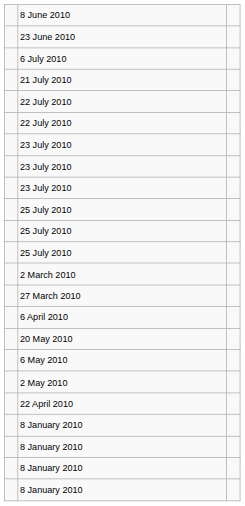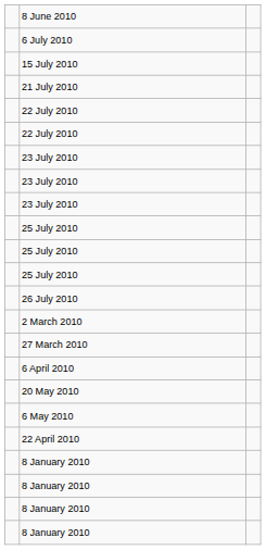- row: 23 June 2010
+ row: 15 July 2010
+ row: 26 July 2010
- row: 2 May 2010
